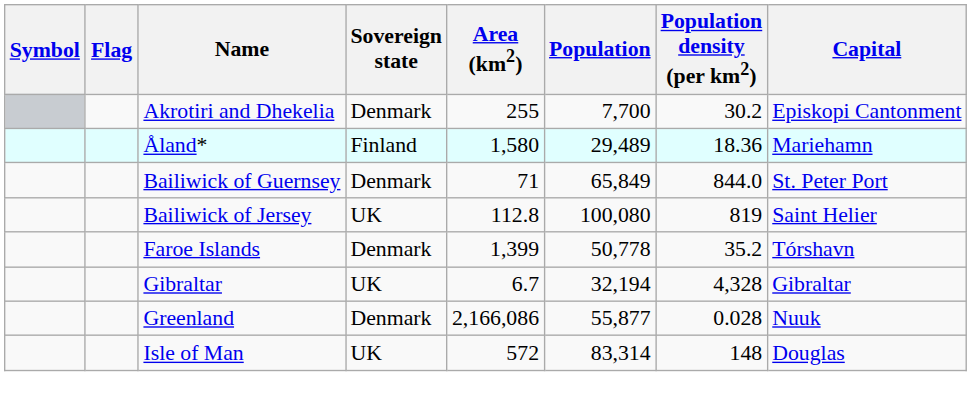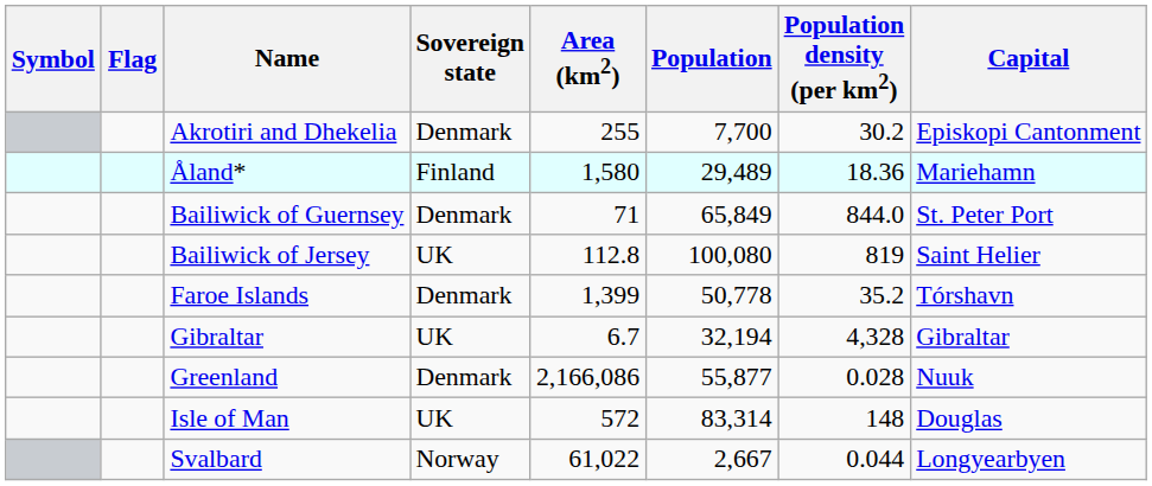+ row: Svalbard | Norway | 61,022 | 2,667 | 0.044 | Longyearbyen
